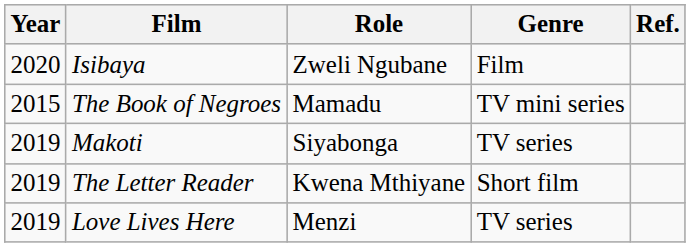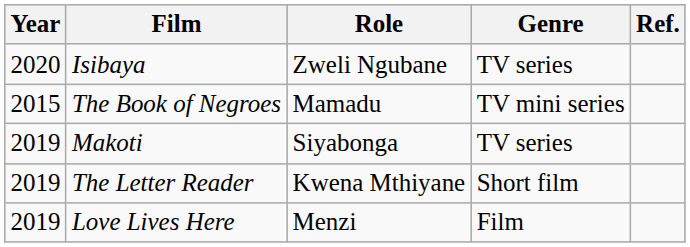Isibaya | Genre: Film -> TV series
Love Lives Here | Genre: TV series -> Film
